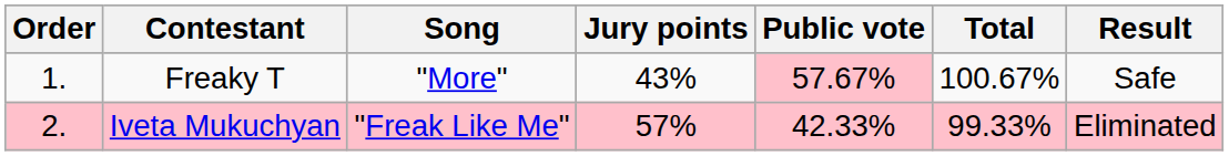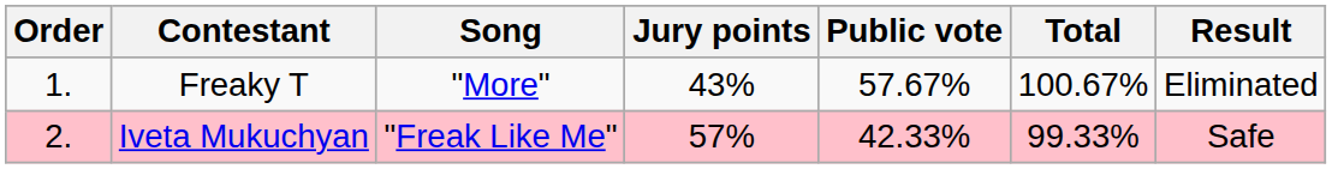Freaky T | Public vote: pink background -> no background
Freaky T | Result: Safe -> Eliminated
Iveta Mukuchyan | Result: Eliminated -> Safe
